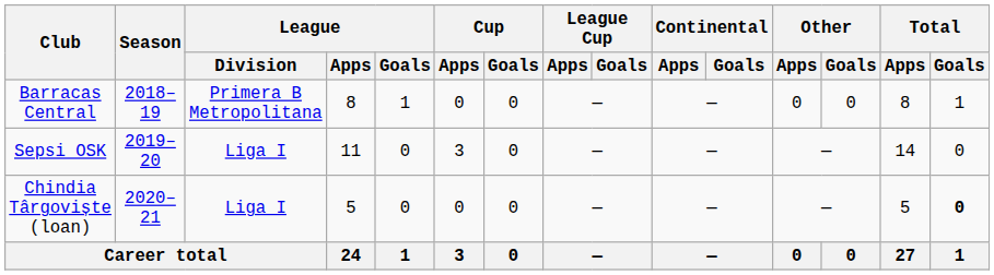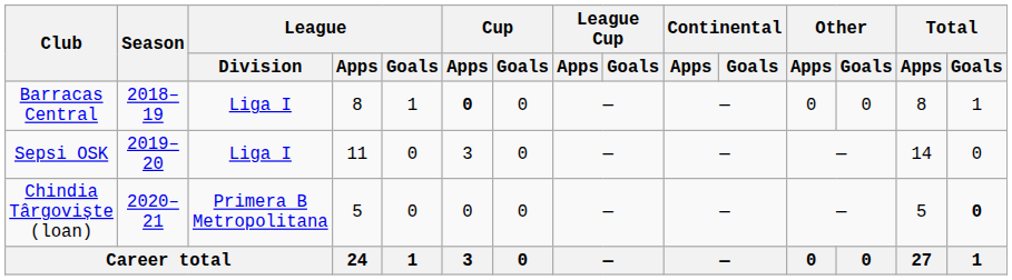Barracas Central | League / Division: Primera B Metropolitana -> Liga I
Barracas Central | Cup / Apps: normal -> bold
Chindia Târgoviște (loan) | League / Division: Liga I -> Primera B Metropolitana
